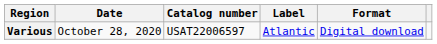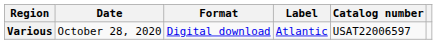columns swapped: Format <-> Catalog number
